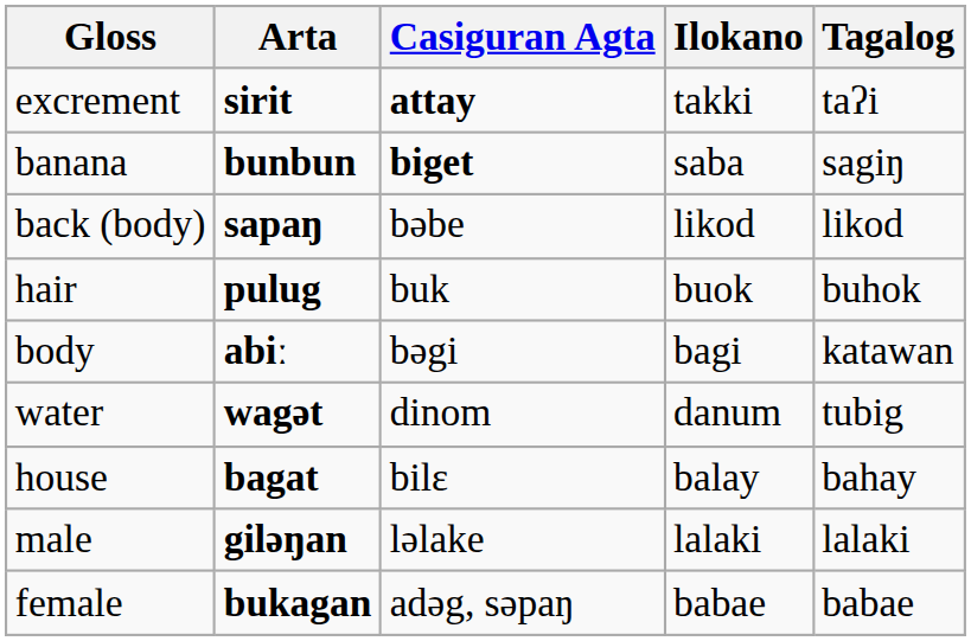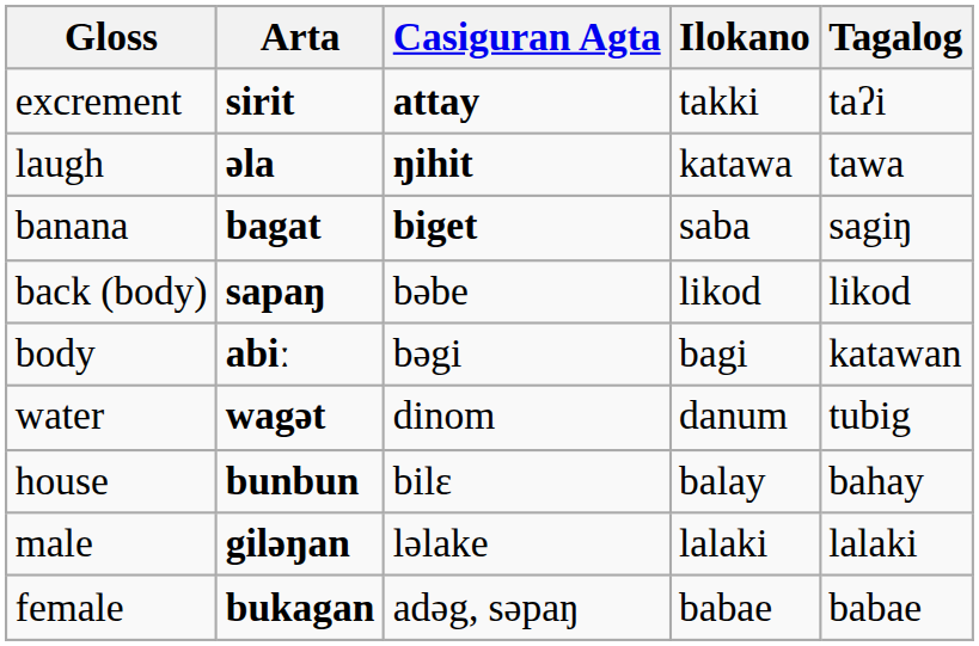+ row: laugh | əla | ŋihit | katawa | tawa
banana | Arta: bunbun -> bagat
- row: hair | pulug | buk | buok | buhok
house | Arta: bagat -> bunbun
